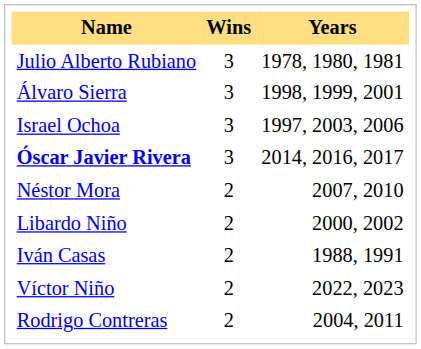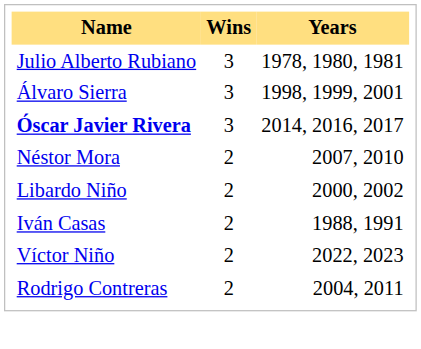- row: Israel Ochoa | 3 | 1997, 2003, 2006
